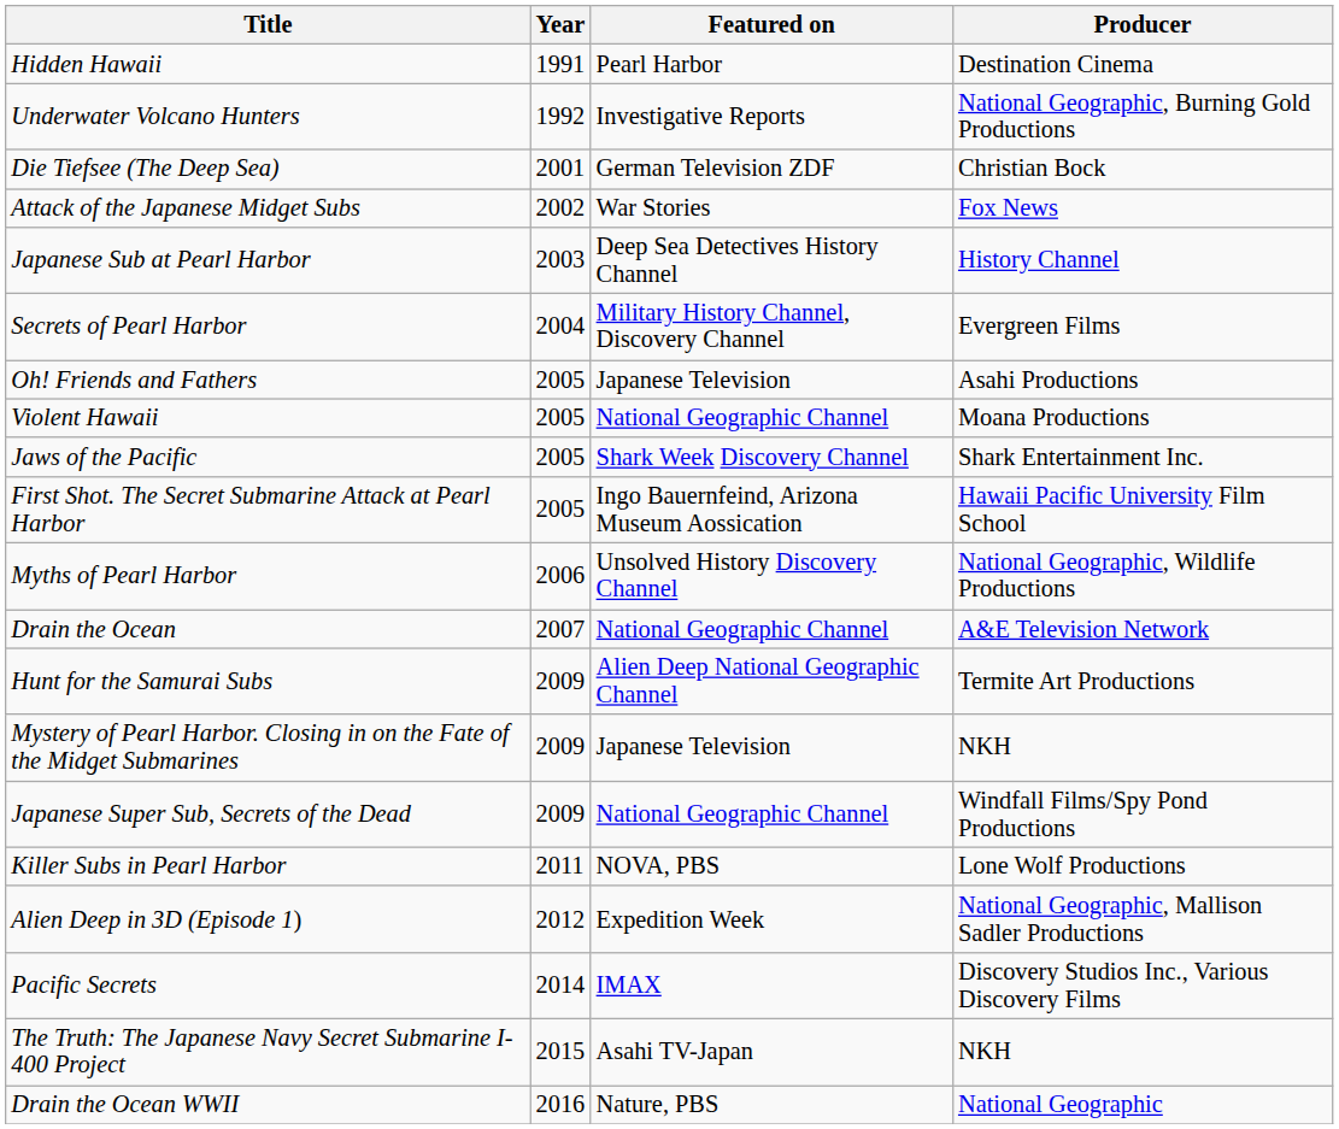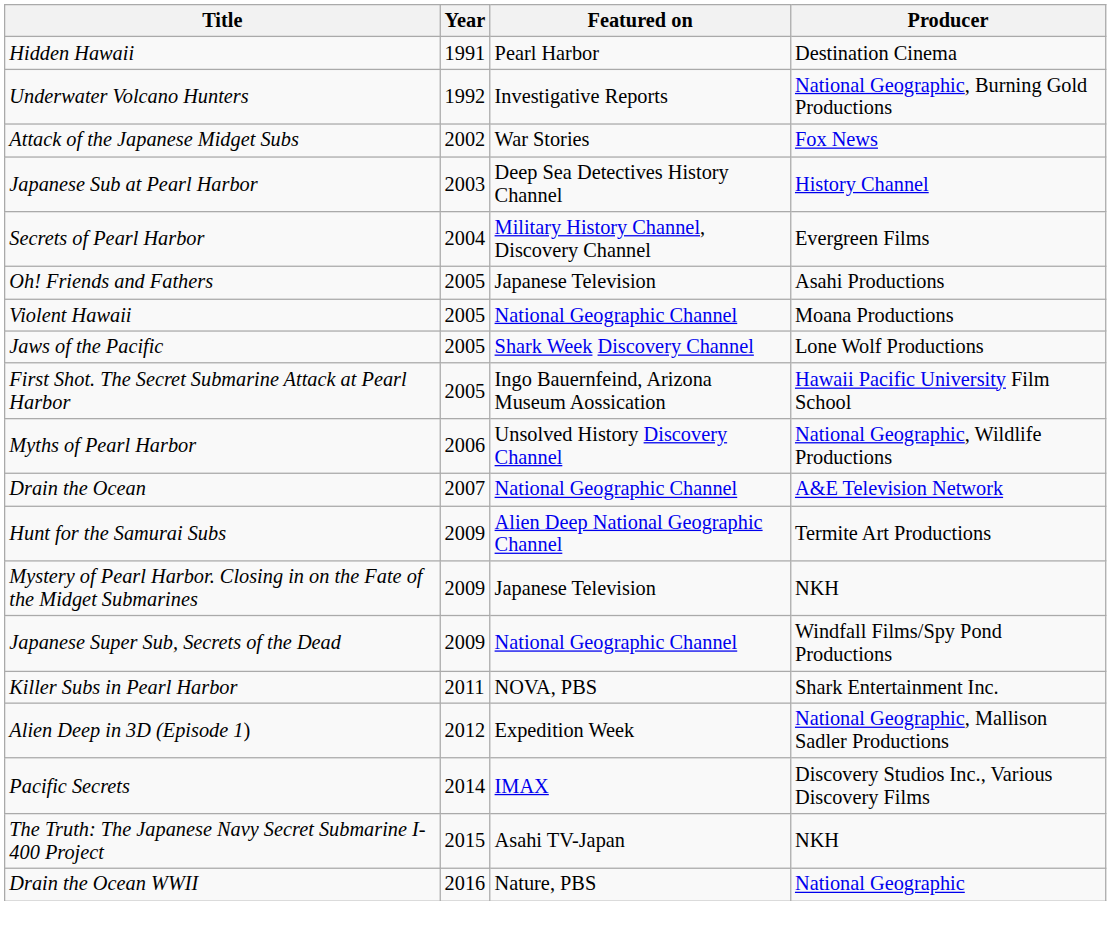- row: Die Tiefsee (The Deep Sea) | 2001 | German Television ZDF | Christian Bock
Jaws of the Pacific | Producer: Shark Entertainment Inc. -> Lone Wolf Productions
Killer Subs in Pearl Harbor | Producer: Lone Wolf Productions -> Shark Entertainment Inc.
